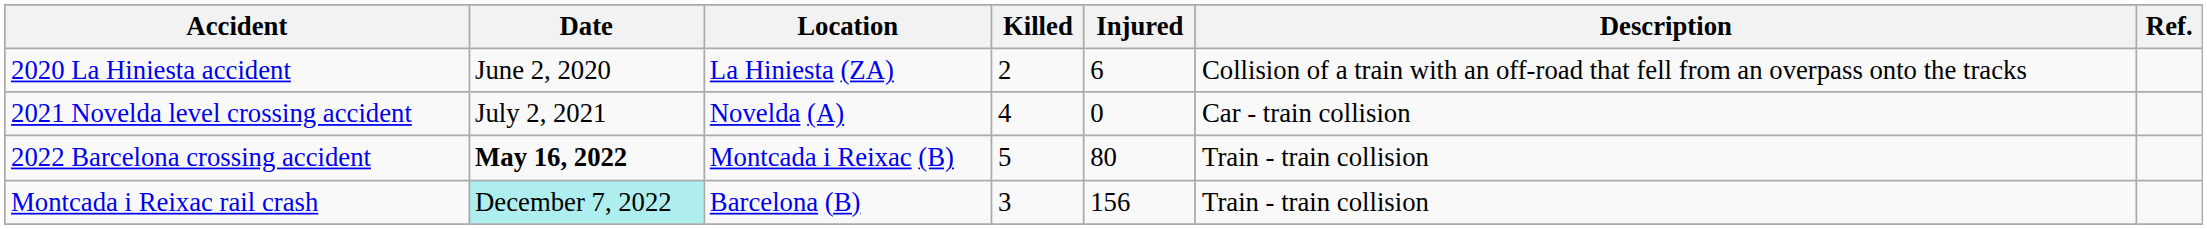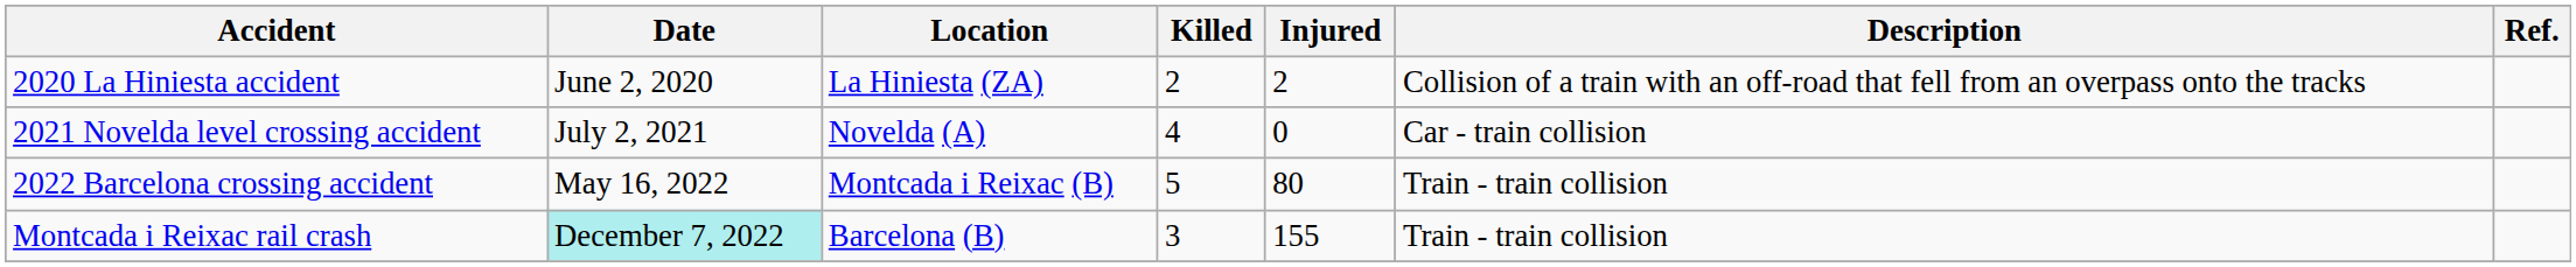2020 La Hiniesta accident | Injured: 6 -> 2
2022 Barcelona crossing accident | Date: bold -> normal
Montcada i Reixac rail crash | Injured: 156 -> 155
